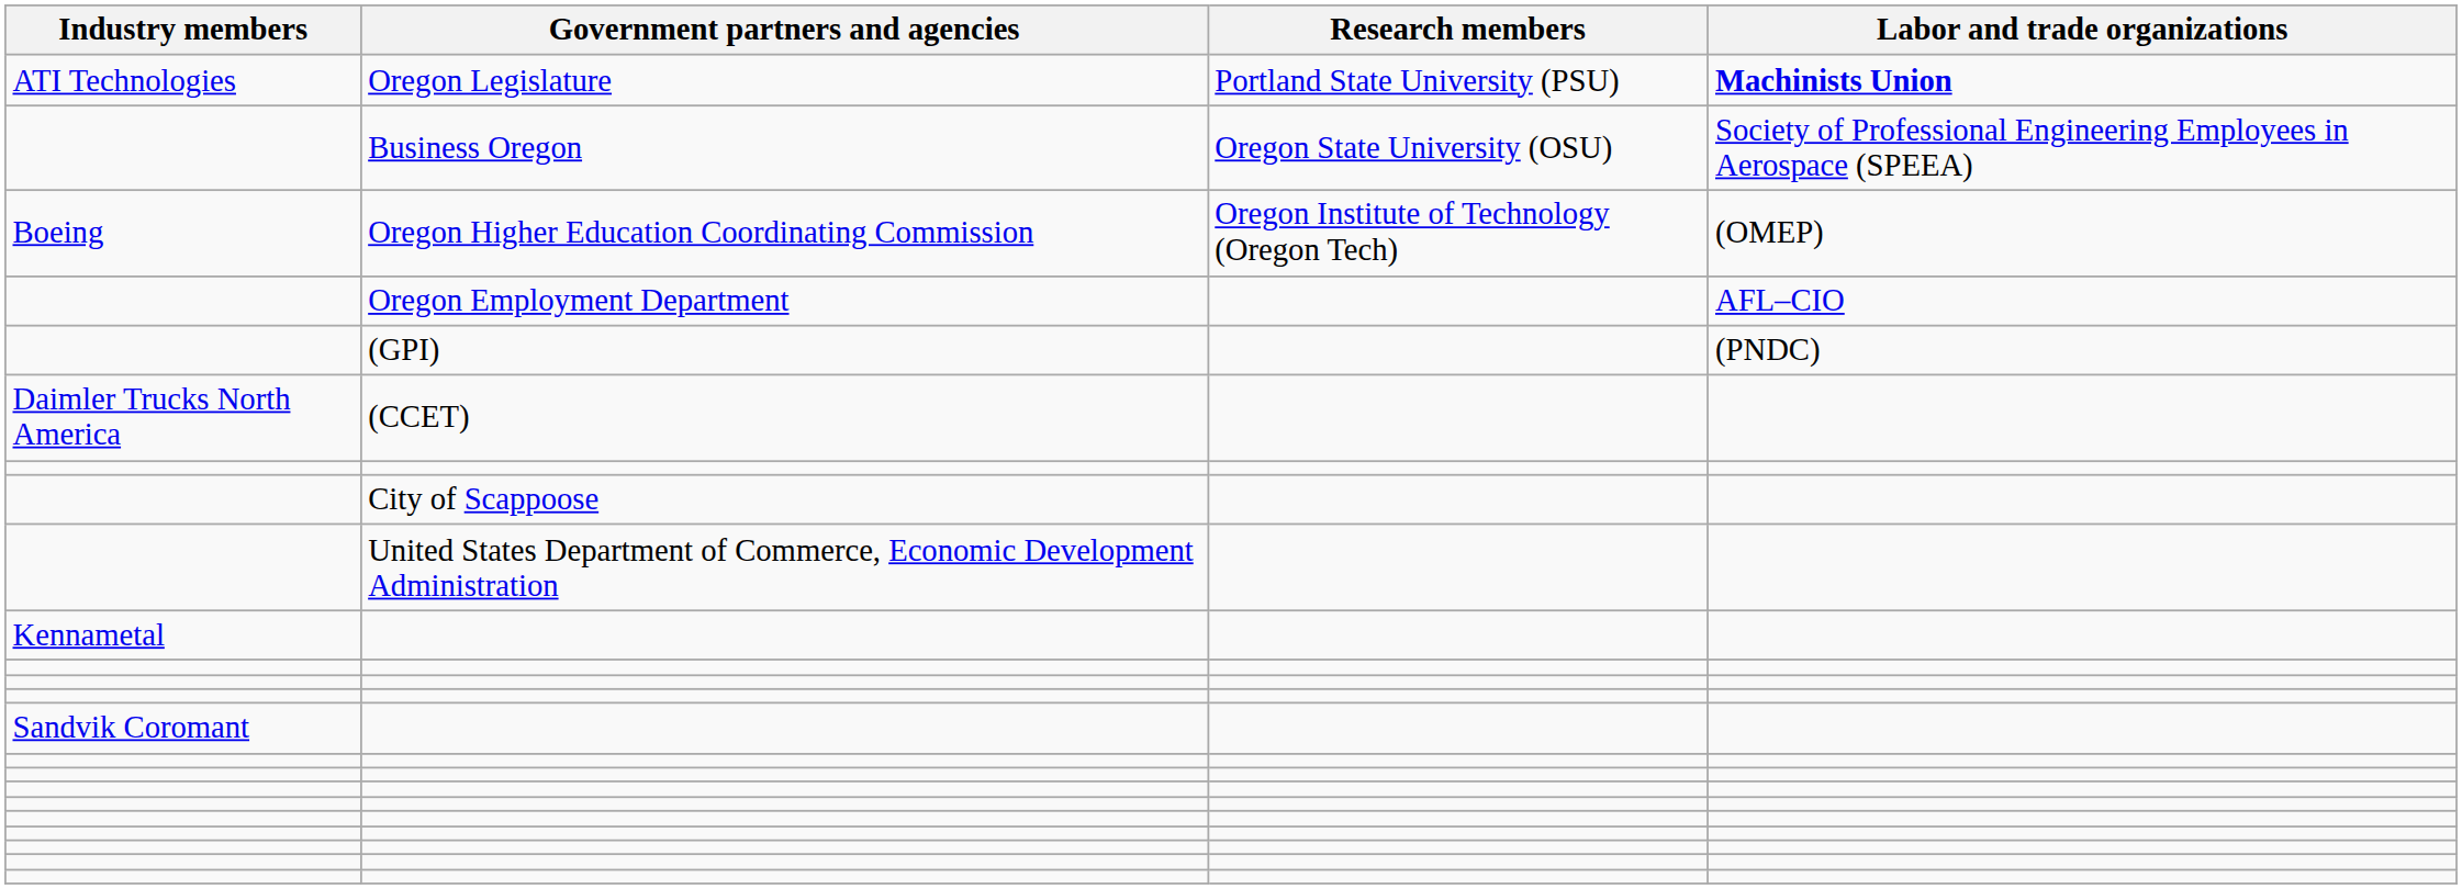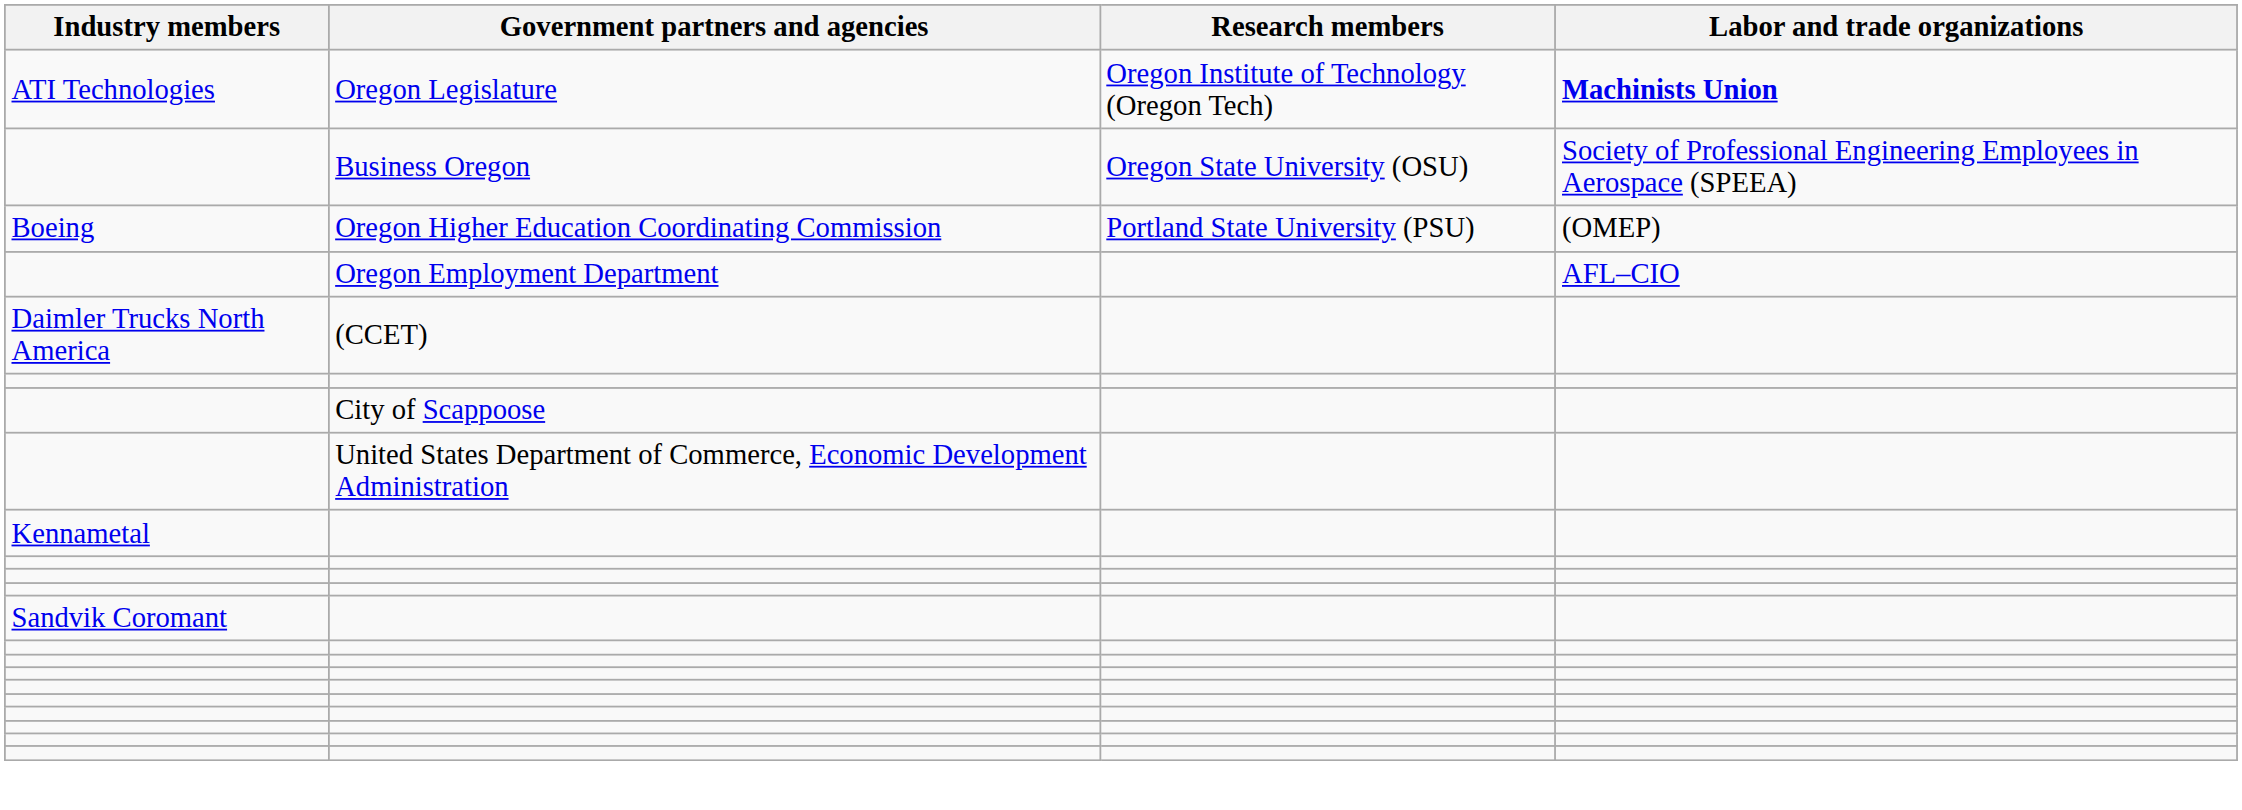Oregon Legislature | Research members: Portland State University (PSU) -> Oregon Institute of Technology (Oregon Tech)
Oregon Higher Education Coordinating Commission | Research members: Oregon Institute of Technology (Oregon Tech) -> Portland State University (PSU)
- row: (GPI) | (PNDC)
